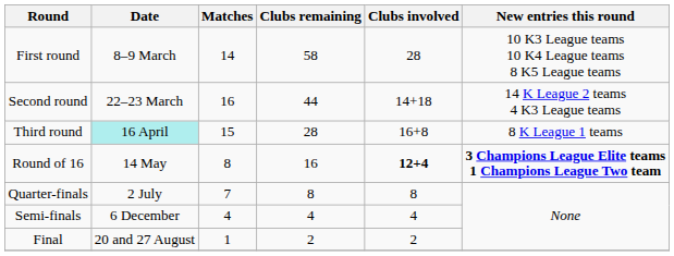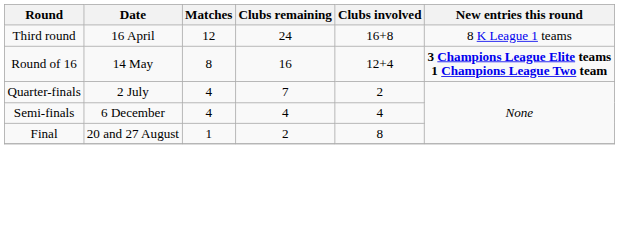- row: First round | 8–9 March | 14 | 58 | 28 | 10 K3 League teams 10 K4 League teams 8 K5 League teams
- row: Second round | 22–23 March | 16 | 44 | 14+18 | 14 K League 2 teams 4 K3 League teams
Third round | Date: paleturquoise background -> no background
Third round | Matches: 15 -> 12
Third round | Clubs remaining: 28 -> 24
Round of 16 | Clubs involved: bold -> normal
Quarter-finals | Matches: 7 -> 4
Quarter-finals | Clubs remaining: 8 -> 7
Quarter-finals | Clubs involved: 8 -> 2
Final | Clubs involved: 2 -> 8
